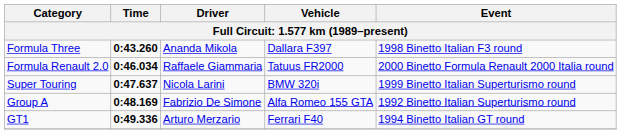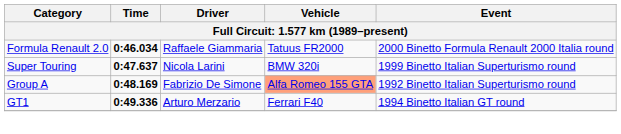- row: Formula Three | 0:43.260 | Ananda Mikola | Dallara F397 | 1998 Binetto Italian F3 round
Group A | Vehicle: no background -> lightsalmon background
